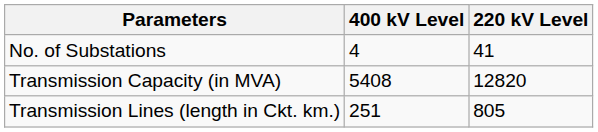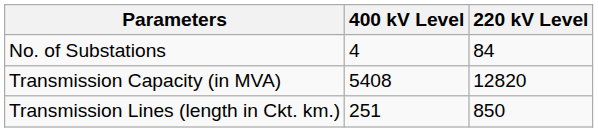No. of Substations | 220 kV Level: 41 -> 84
Transmission Lines (length in Ckt. km.) | 220 kV Level: 805 -> 850
